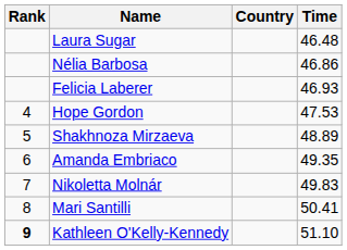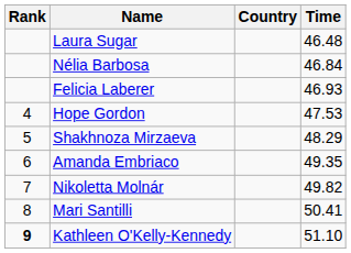Nélia Barbosa | Time: 46.86 -> 46.84
Shakhnoza Mirzaeva | Time: 48.89 -> 48.29
Nikoletta Molnár | Time: 49.83 -> 49.82
